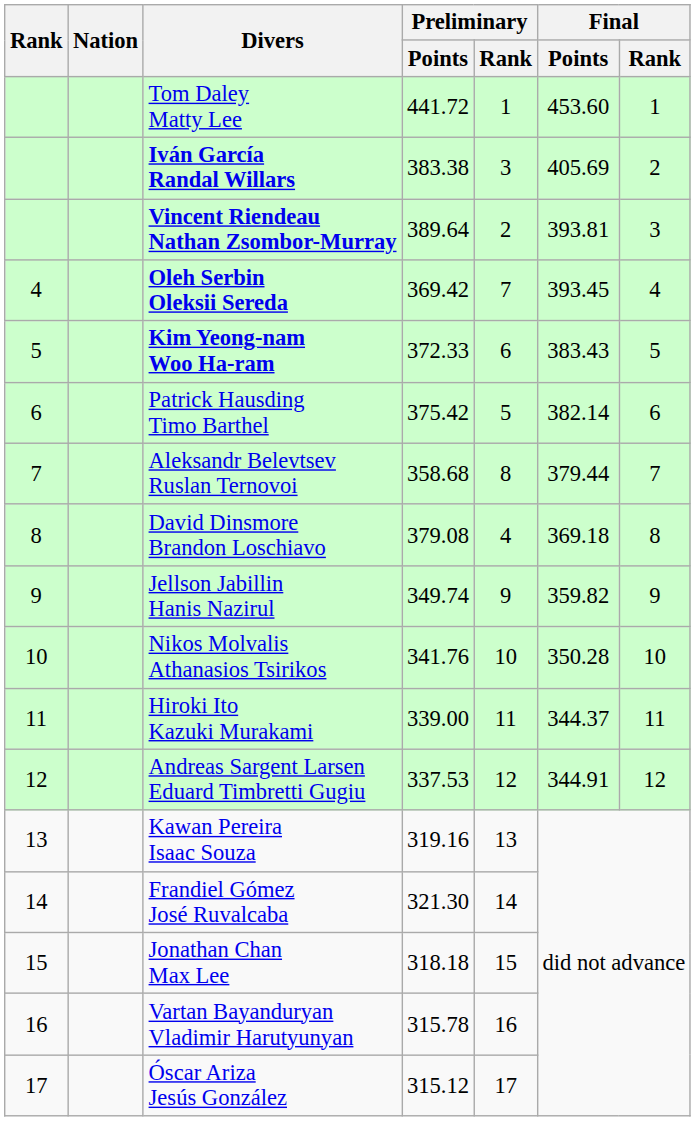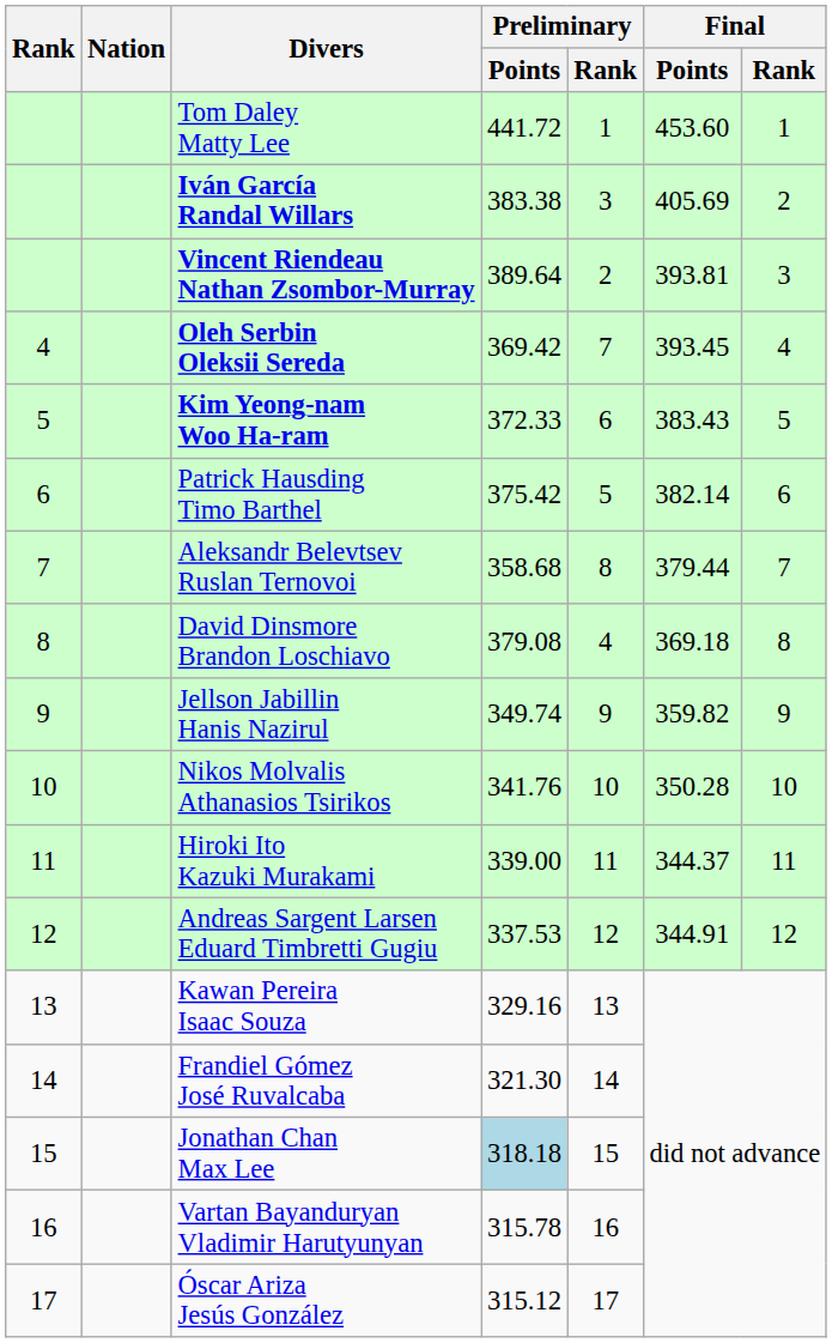Kawan Pereira Isaac Souza | Preliminary / Points: 319.16 -> 329.16
Jonathan Chan Max Lee | Preliminary / Points: no background -> lightblue background
